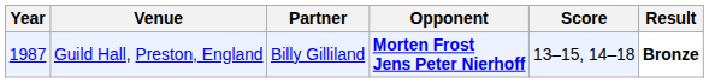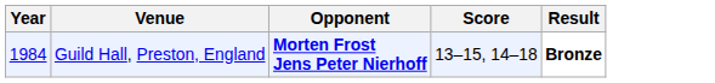- column: Partner | Billy Gilliland
Guild Hall, Preston, England | Year: 1987 -> 1984
